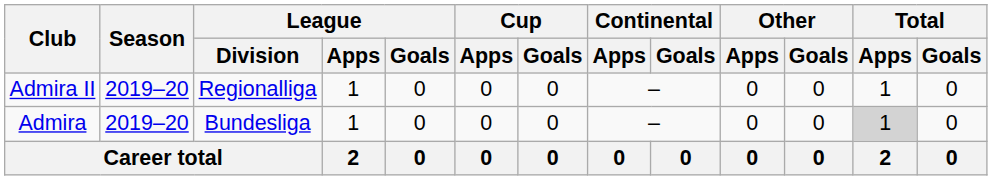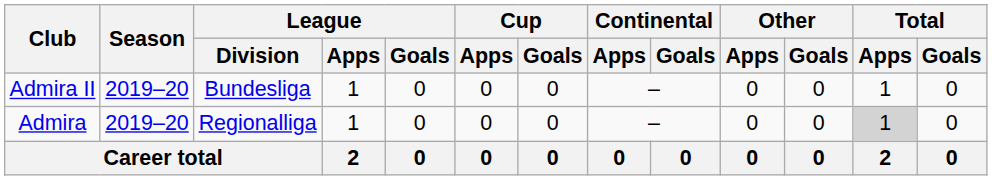Admira II | League / Division: Regionalliga -> Bundesliga
Admira | League / Division: Bundesliga -> Regionalliga
